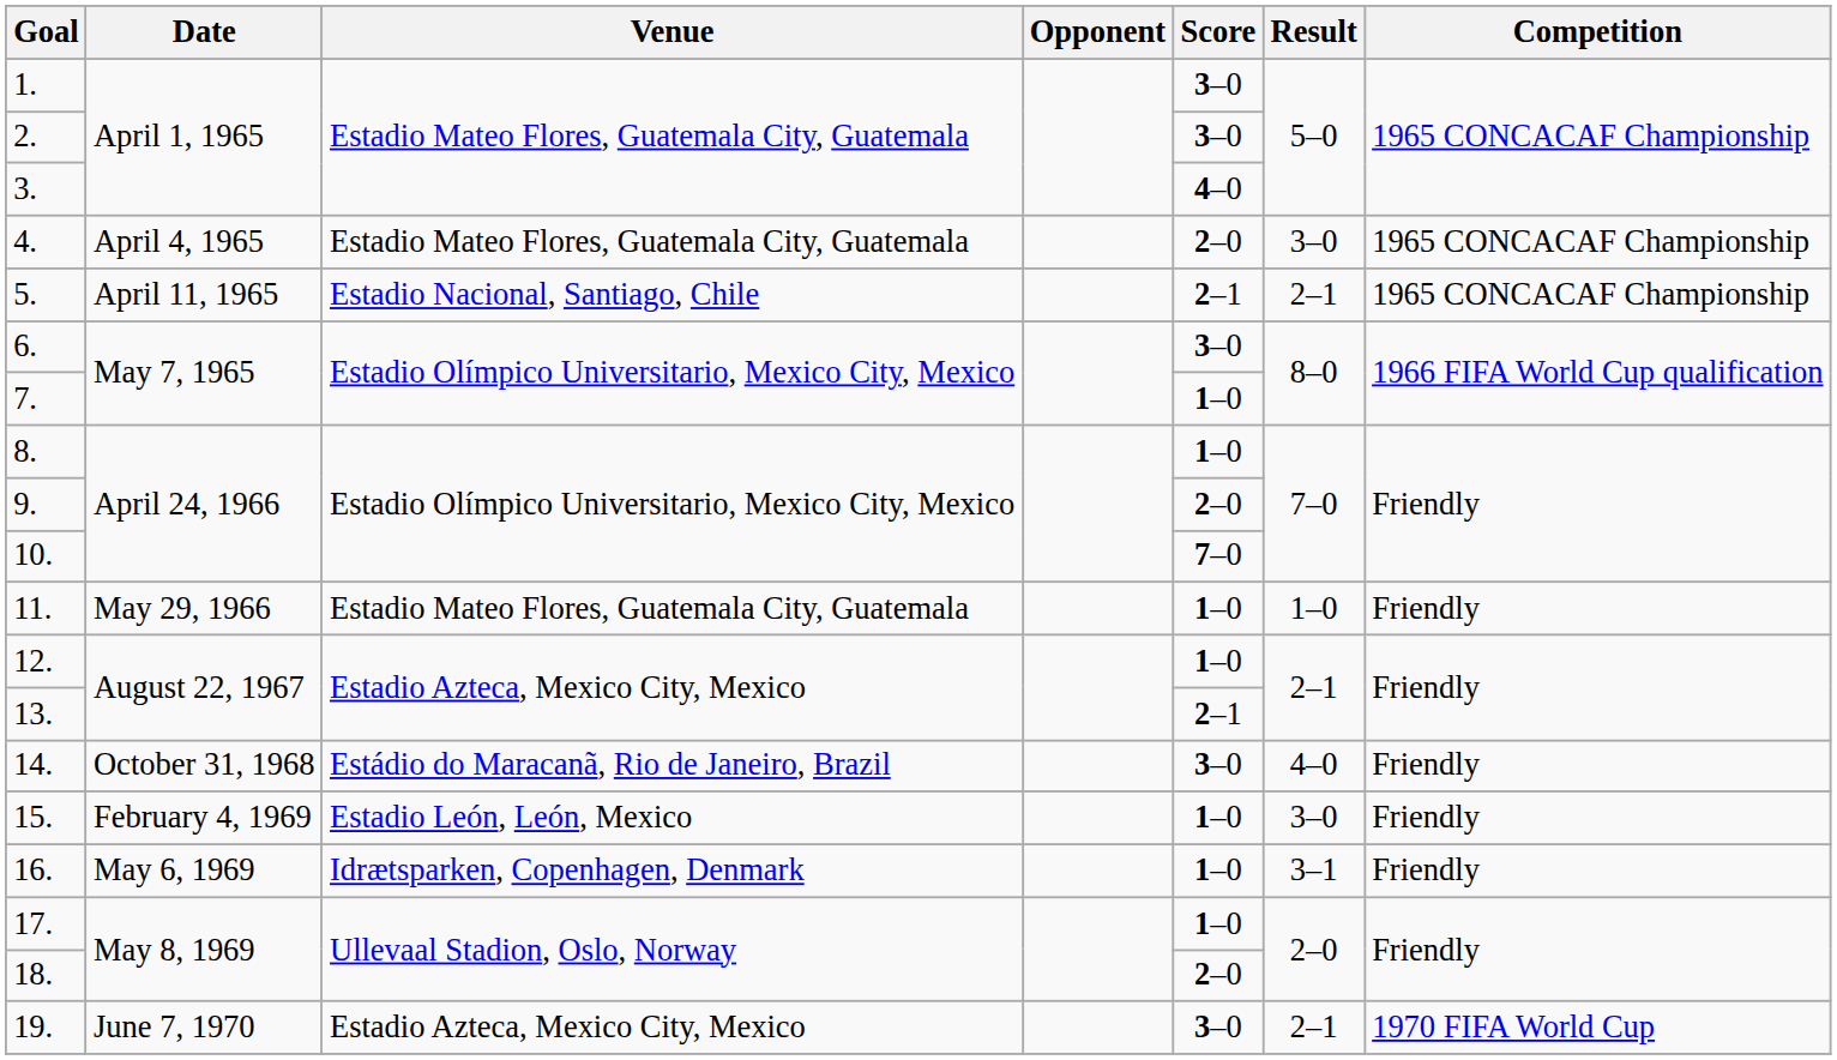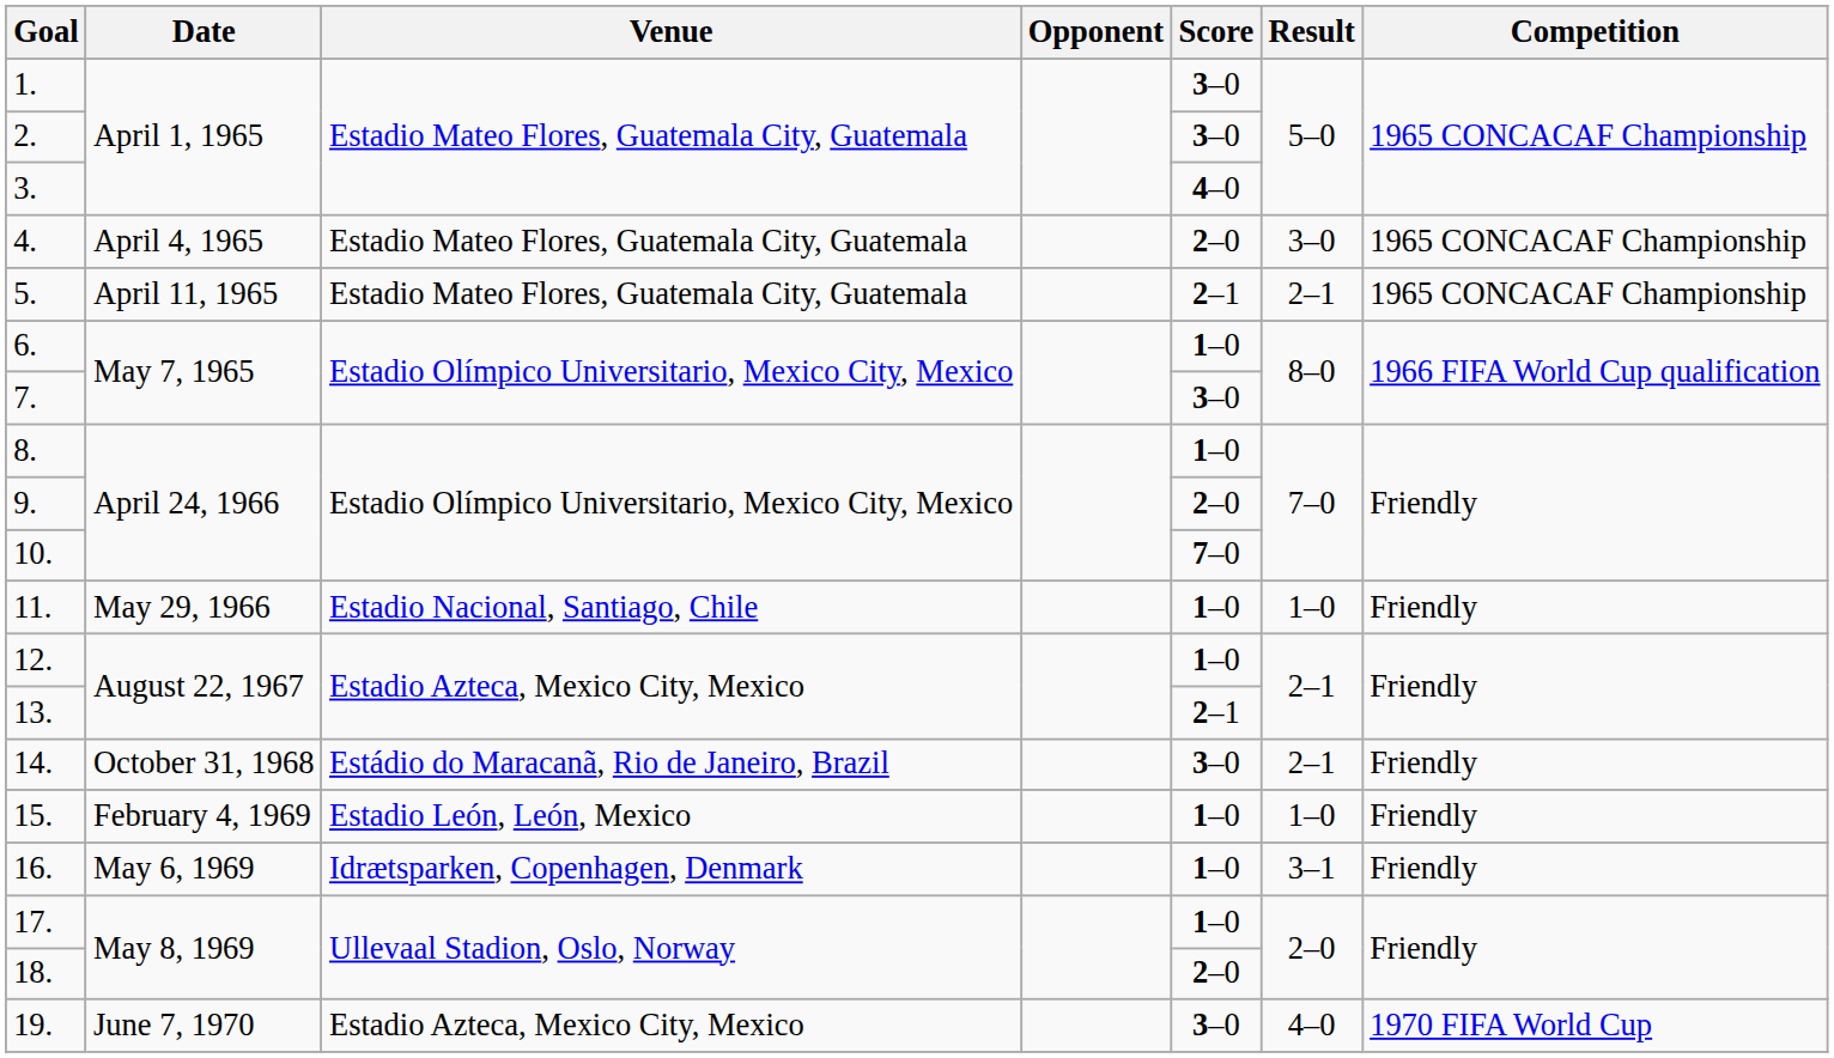5. | Venue: Estadio Nacional, Santiago, Chile -> Estadio Mateo Flores, Guatemala City, Guatemala
6. | Score: 3–0 -> 1–0
7. | Score: 1–0 -> 3–0
11. | Venue: Estadio Mateo Flores, Guatemala City, Guatemala -> Estadio Nacional, Santiago, Chile
14. | Result: 4–0 -> 2–1
15. | Result: 3–0 -> 1–0
19. | Result: 2–1 -> 4–0
